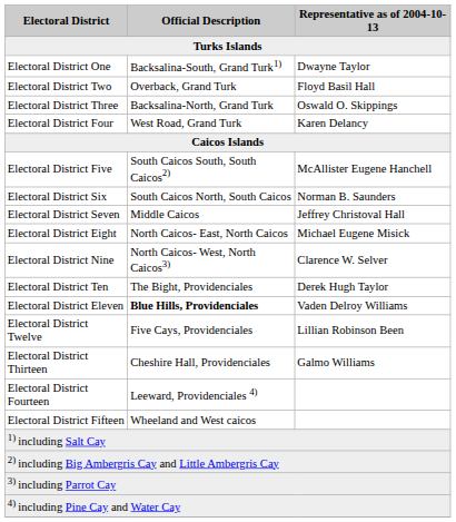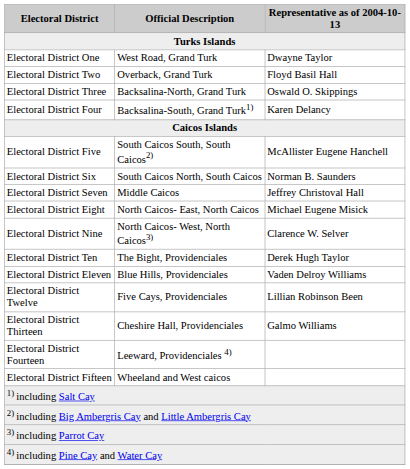Electoral District One | Official Description: Backsalina-South, Grand Turk1) -> West Road, Grand Turk
Electoral District Four | Official Description: West Road, Grand Turk -> Backsalina-South, Grand Turk1)
Electoral District Eleven | Official Description: bold -> normal
